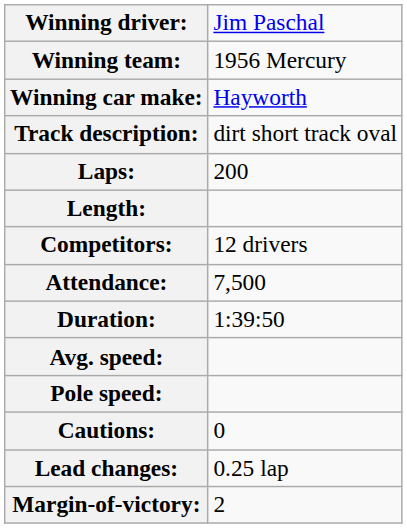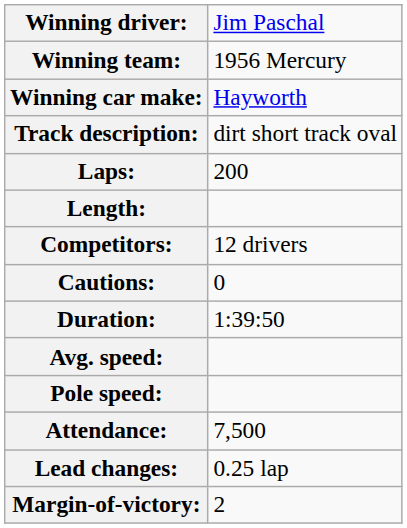rows swapped: Attendance: <-> Cautions:
